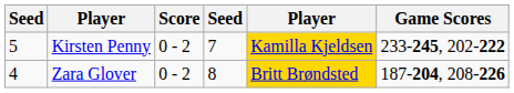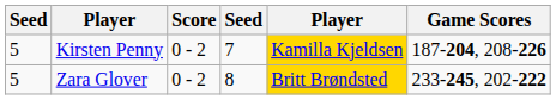Kirsten Penny | Game Scores: 233-245, 202-222 -> 187-204, 208-226
Zara Glover | column 1: 4 -> 5
Zara Glover | Game Scores: 187-204, 208-226 -> 233-245, 202-222
